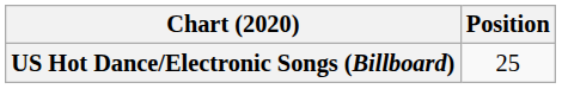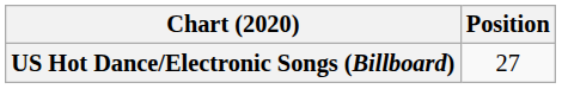US Hot Dance/Electronic Songs (Billboard) | Position: 25 -> 27
